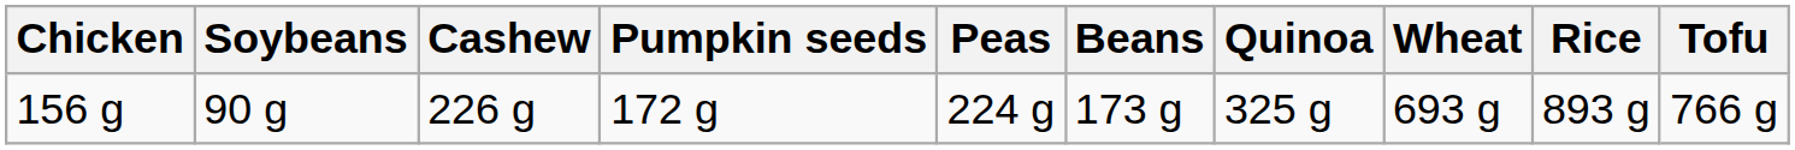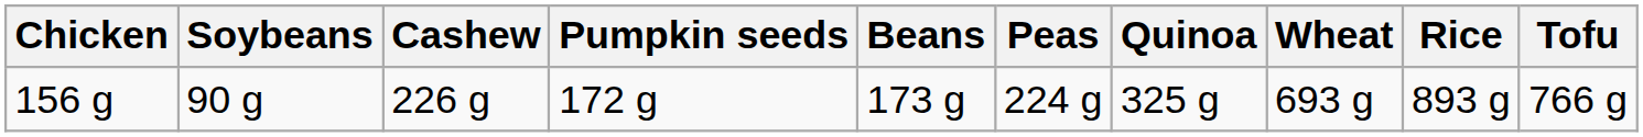columns swapped: Beans <-> Peas
